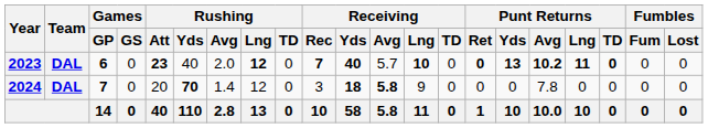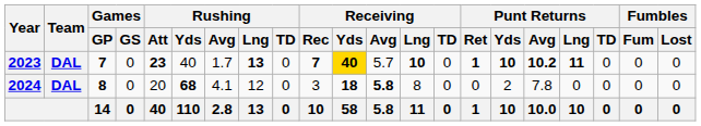2023 | Games / GP: 6 -> 7
2023 | Rushing / Avg: 2.0 -> 1.7
2023 | Rushing / Lng: 12 -> 13
2023 | Receiving / Yds: no background -> gold background
2023 | Punt Returns / Ret: 0 -> 1
2023 | Punt Returns / Yds: 13 -> 10
2023 | Punt Returns / TD: bold -> normal
2024 | Games / GP: 7 -> 8
2024 | Rushing / Yds: 70 -> 68
2024 | Rushing / Avg: 1.4 -> 4.1
2024 | Receiving / Lng: 9 -> 8
2024 | Punt Returns / Yds: 0 -> 2
